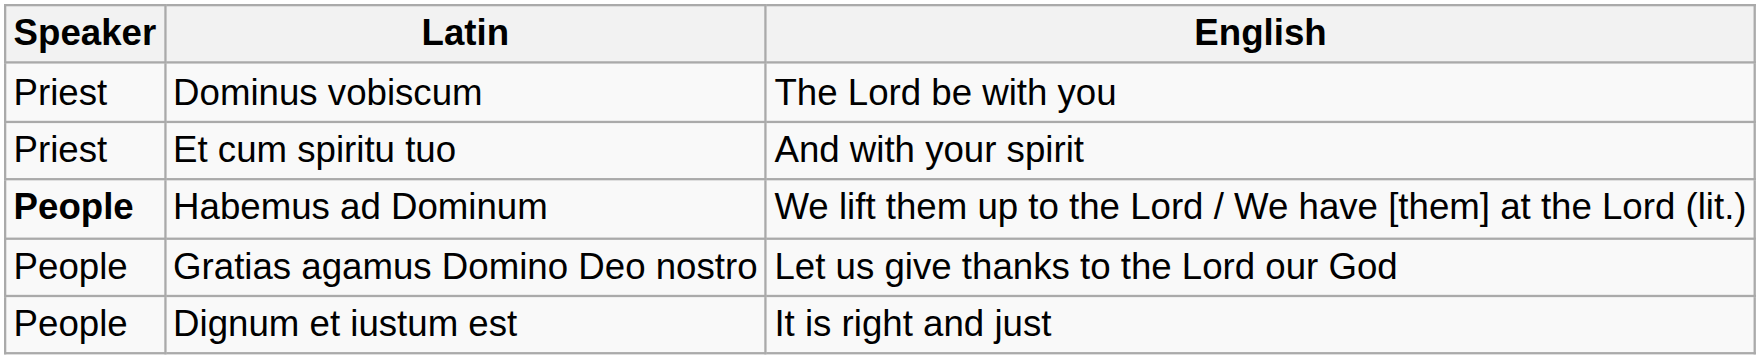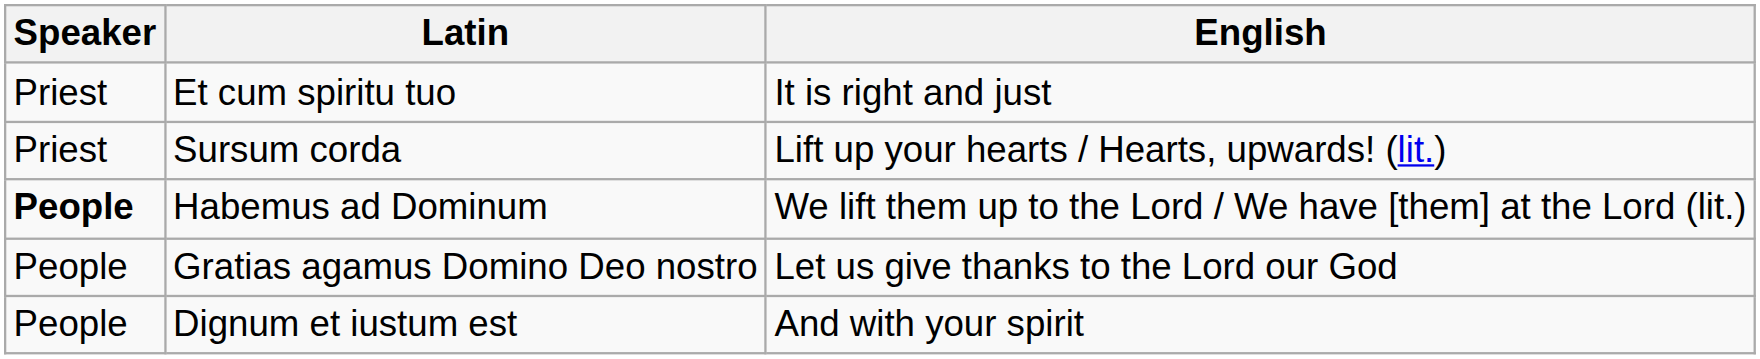- row: Priest | Dominus vobiscum | The Lord be with you
Et cum spiritu tuo | English: And with your spirit -> It is right and just
+ row: Priest | Sursum corda | Lift up your hearts / Hearts, upwards! (lit.)
Dignum et iustum est | English: It is right and just -> And with your spirit
